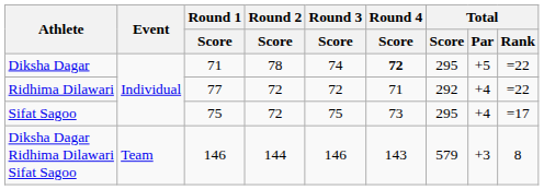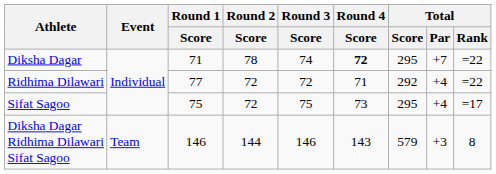Diksha Dagar | Total / Par: +5 -> +7
